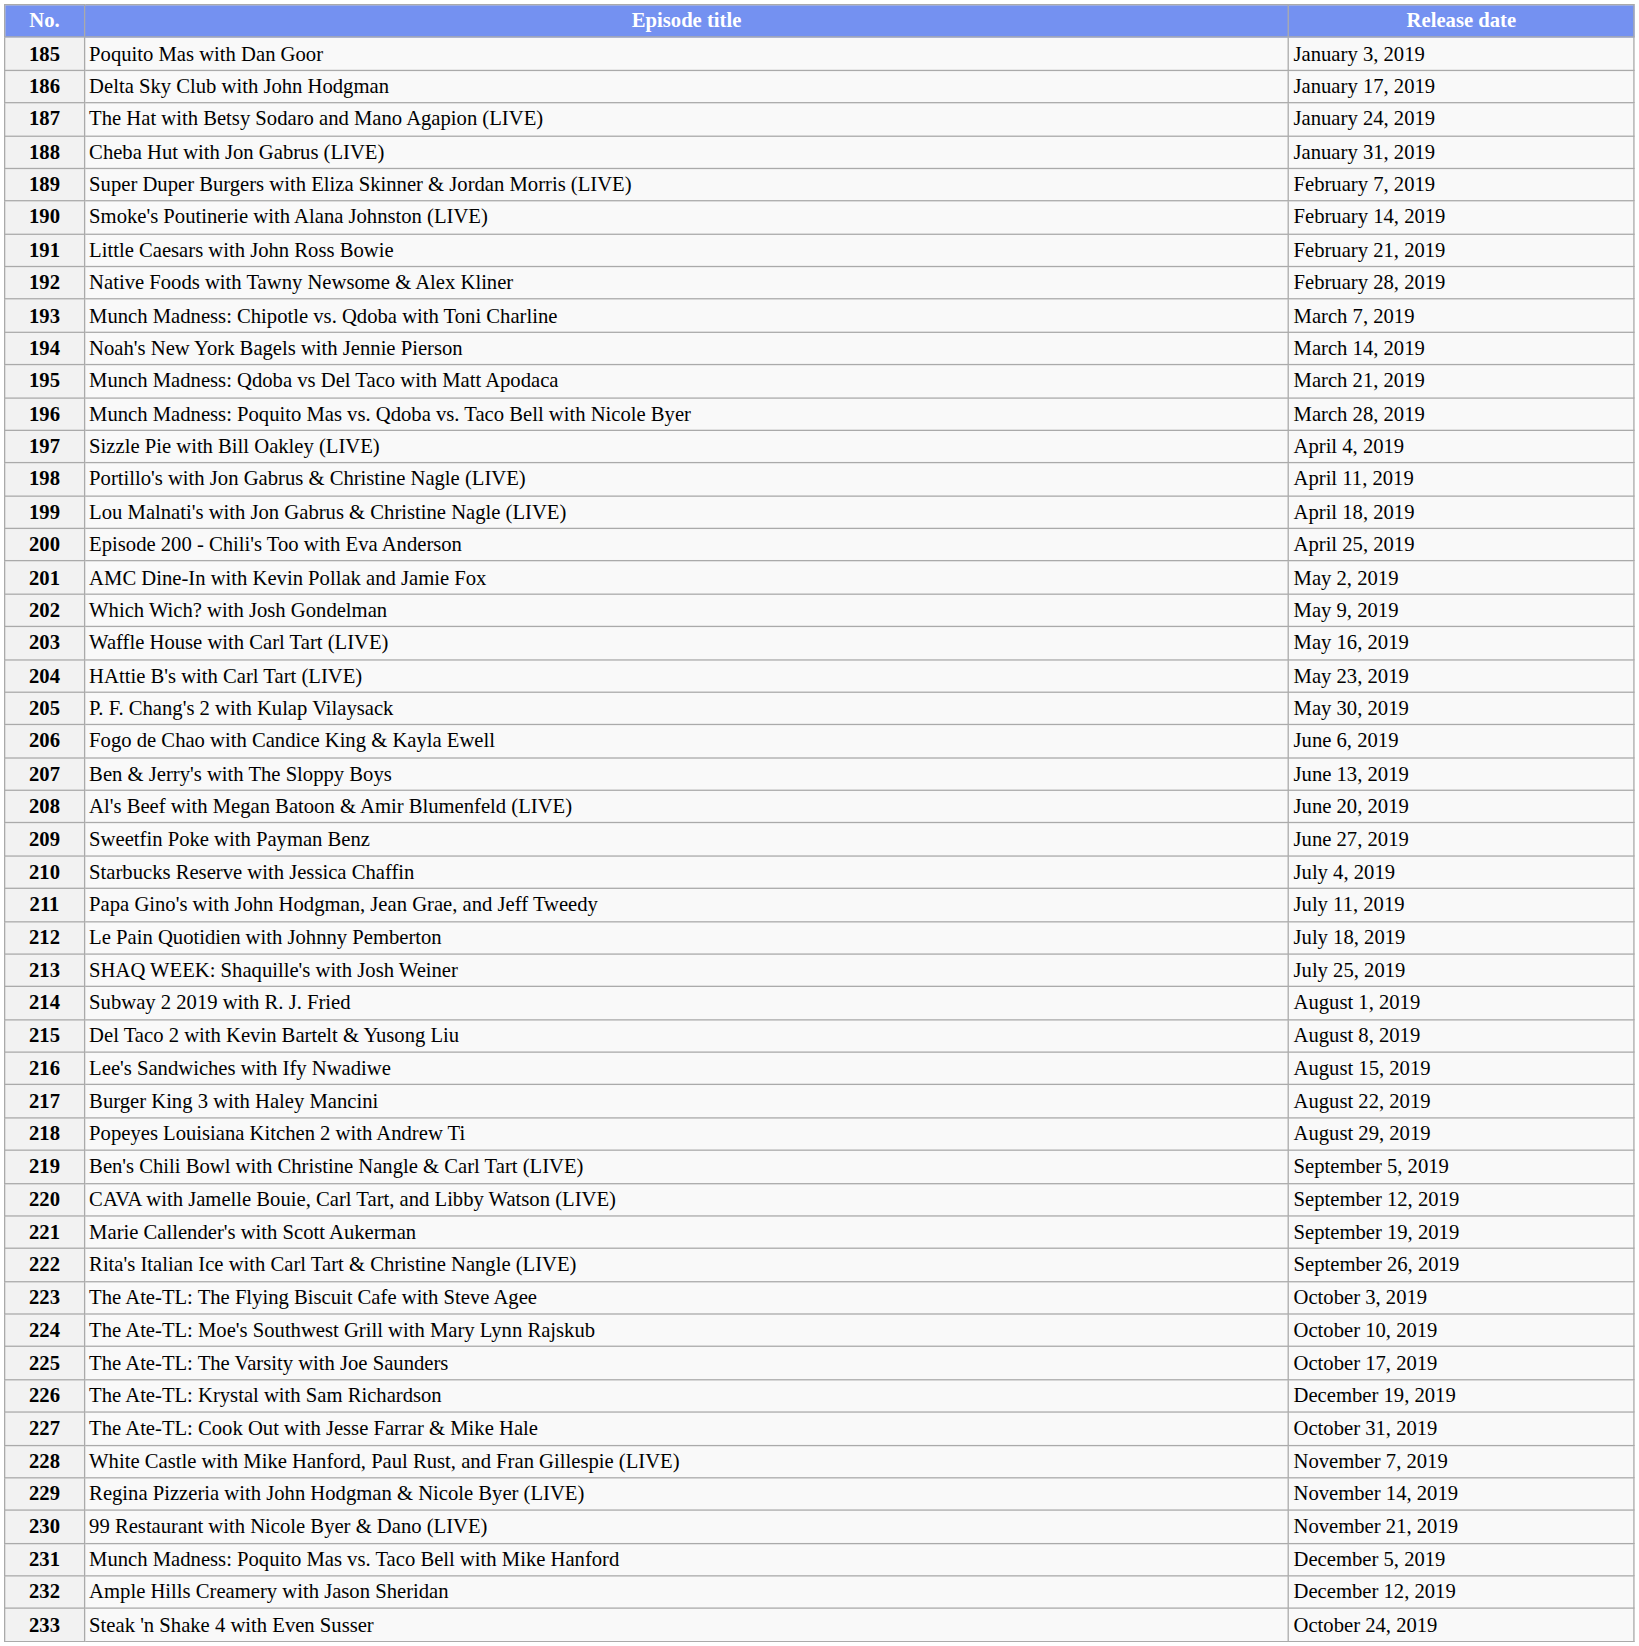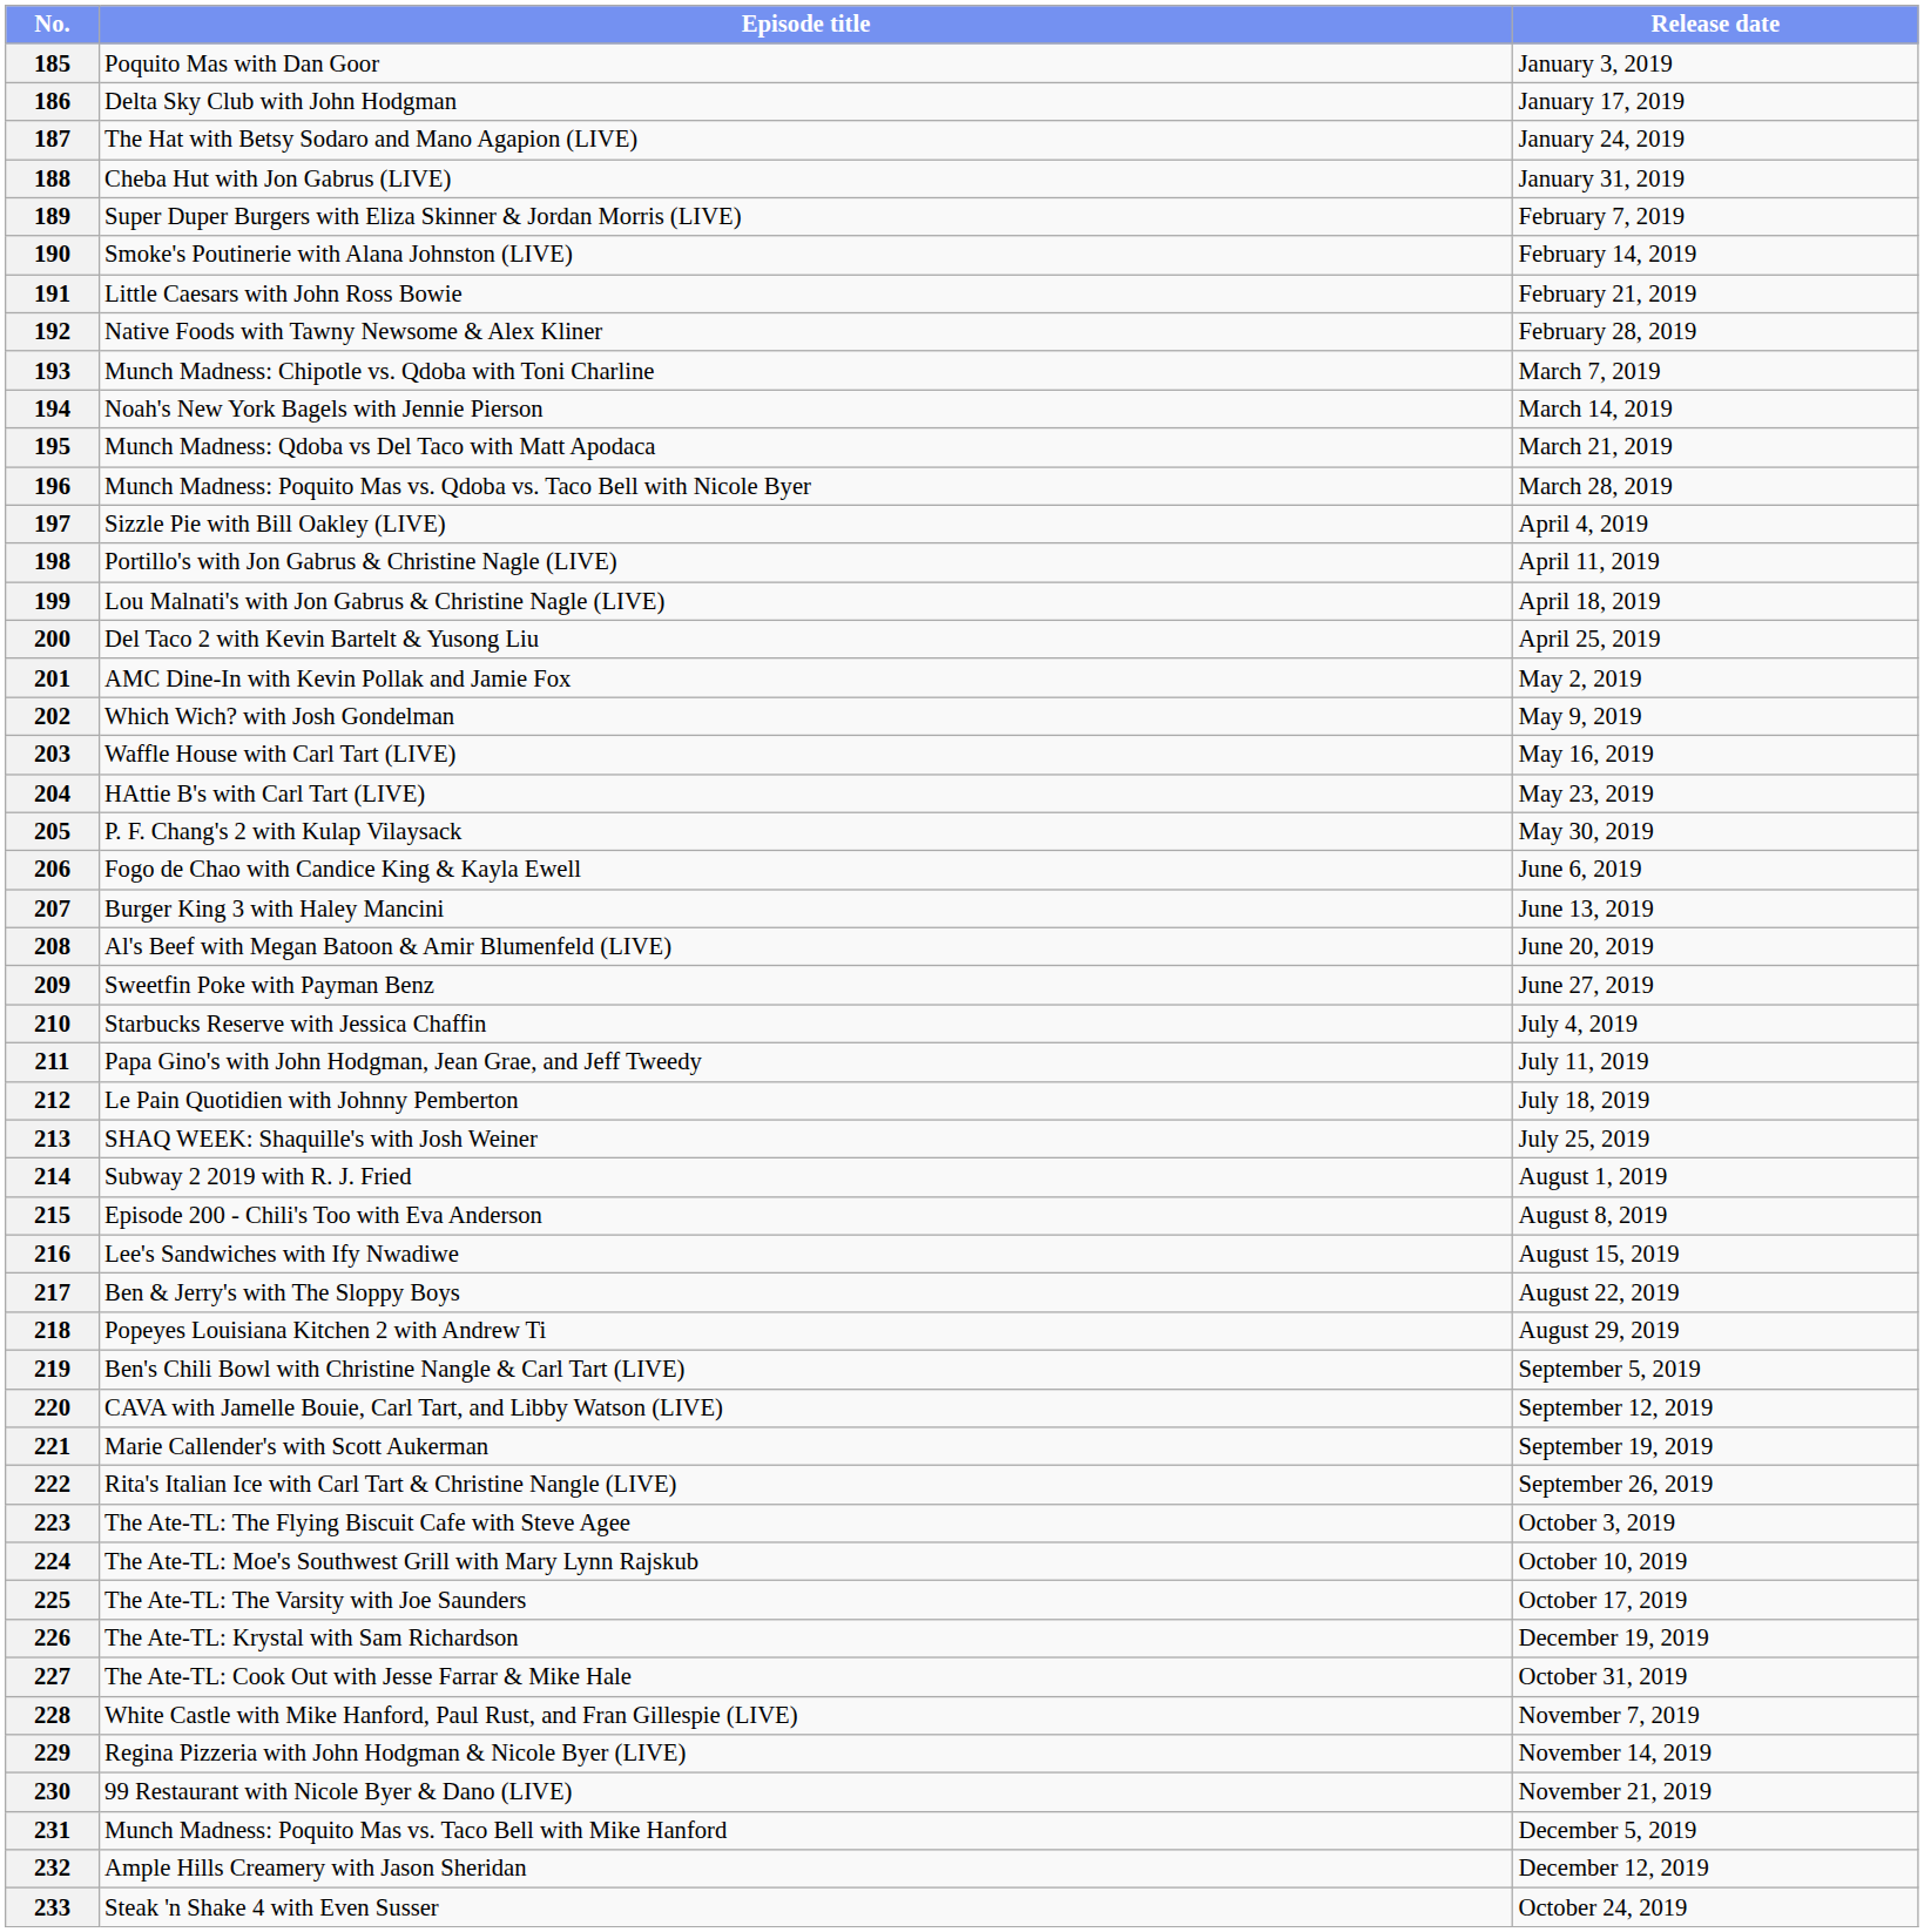200 | Episode title: Episode 200 - Chili's Too with Eva Anderson -> Del Taco 2 with Kevin Bartelt & Yusong Liu
207 | Episode title: Ben & Jerry's with The Sloppy Boys -> Burger King 3 with Haley Mancini
215 | Episode title: Del Taco 2 with Kevin Bartelt & Yusong Liu -> Episode 200 - Chili's Too with Eva Anderson
217 | Episode title: Burger King 3 with Haley Mancini -> Ben & Jerry's with The Sloppy Boys
